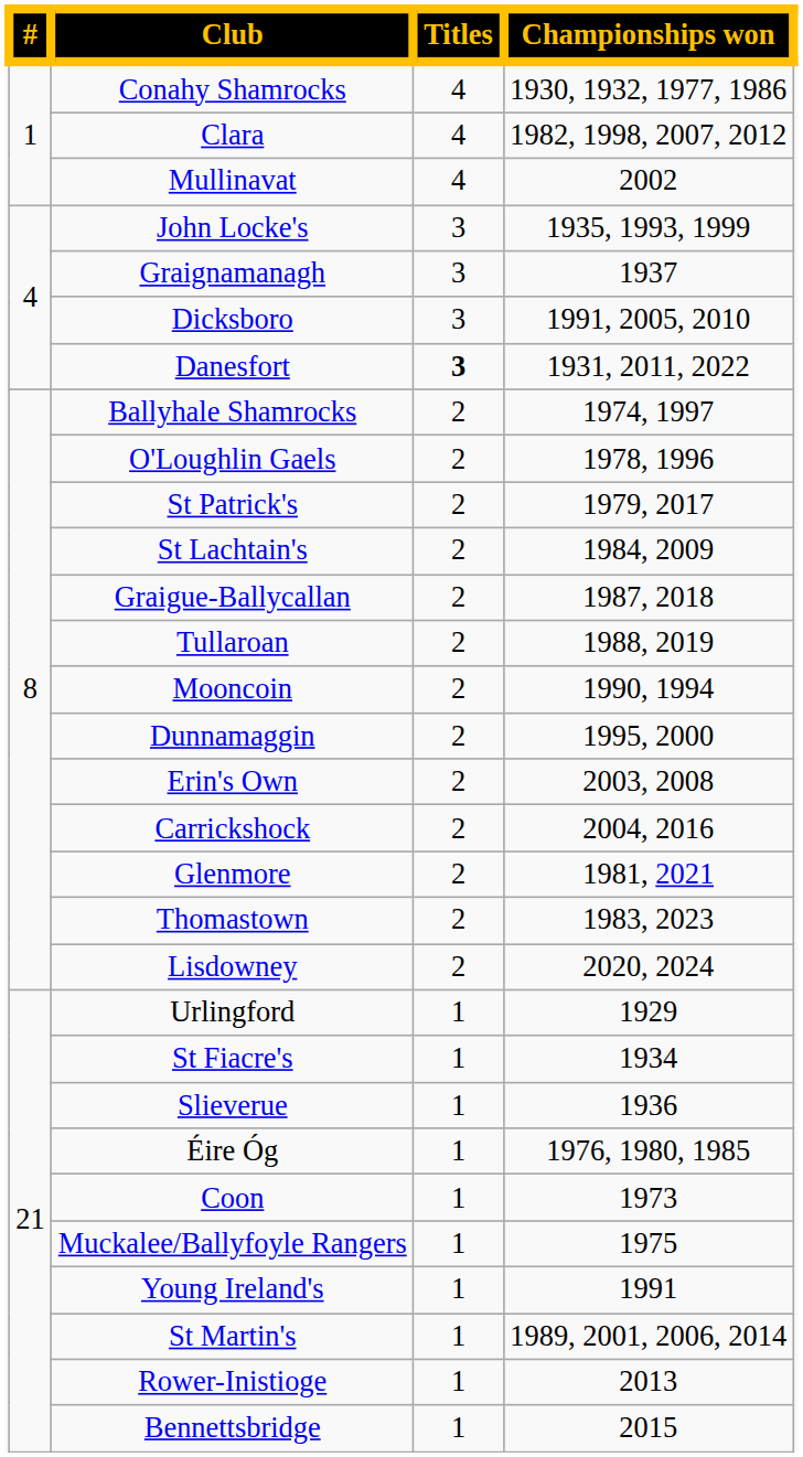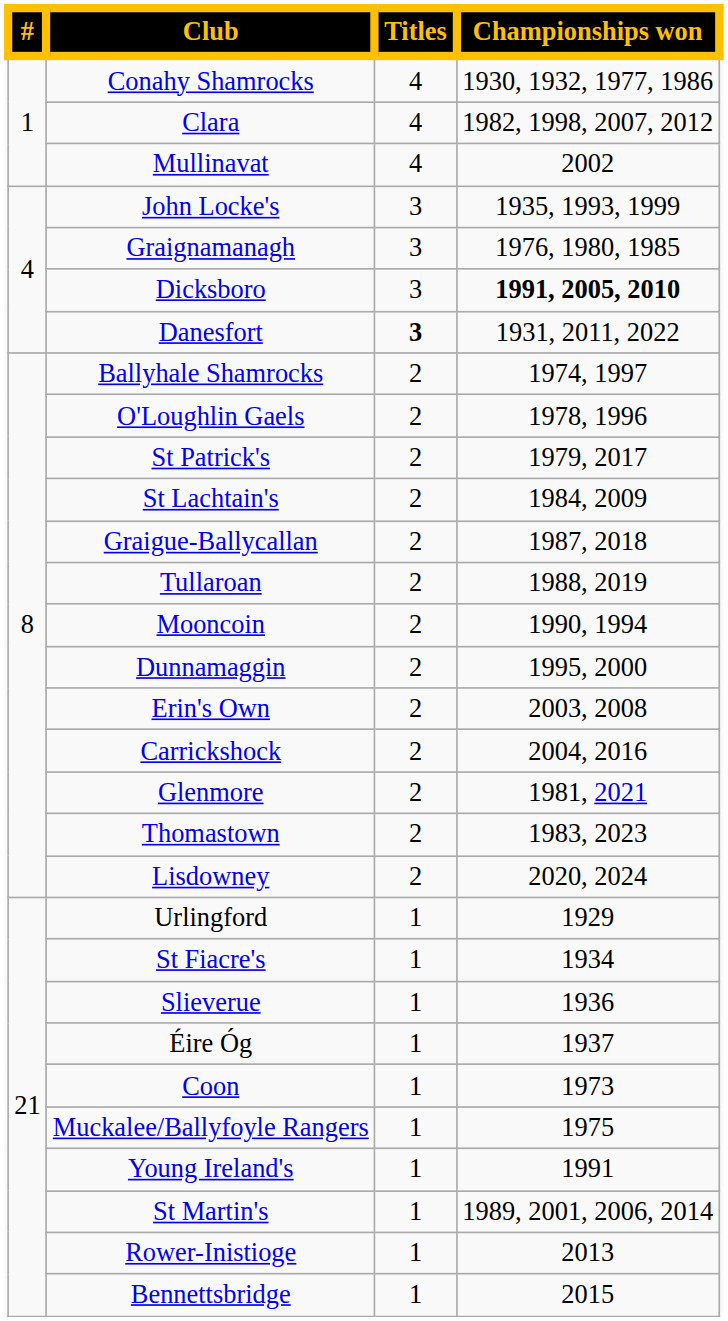Graignamanagh | Championships won: 1937 -> 1976, 1980, 1985
Dicksboro | Championships won: normal -> bold
Éire Óg | Championships won: 1976, 1980, 1985 -> 1937
